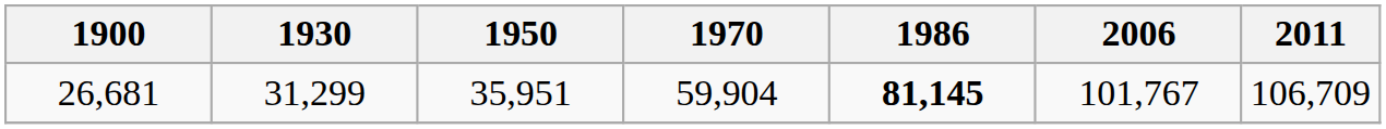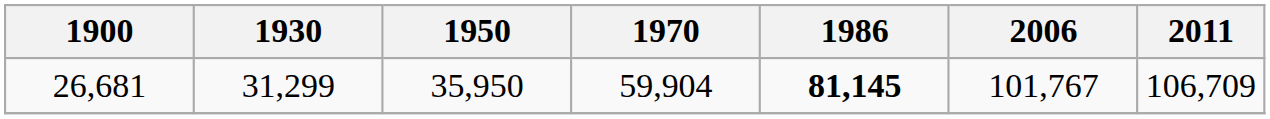26,681 | 1950: 35,951 -> 35,950
